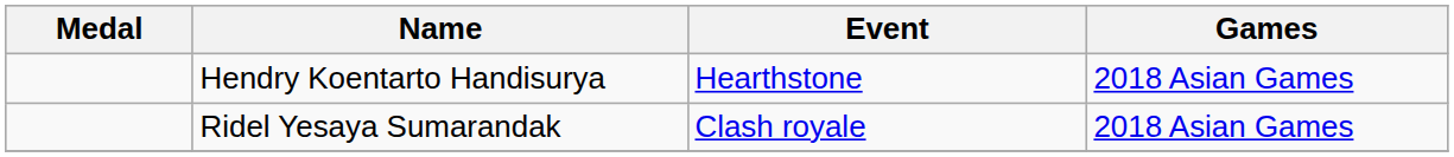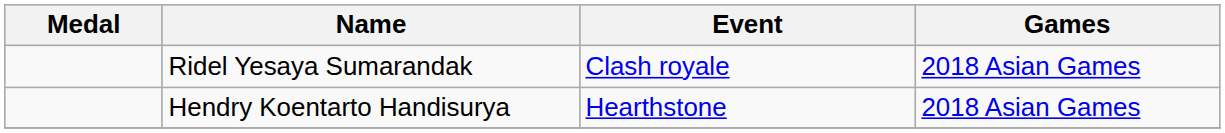rows swapped: Ridel Yesaya Sumarandak <-> Hendry Koentarto Handisurya
